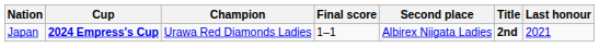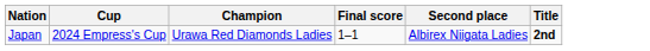- column: Last honour | 2021
Japan | Cup: bold -> normal
